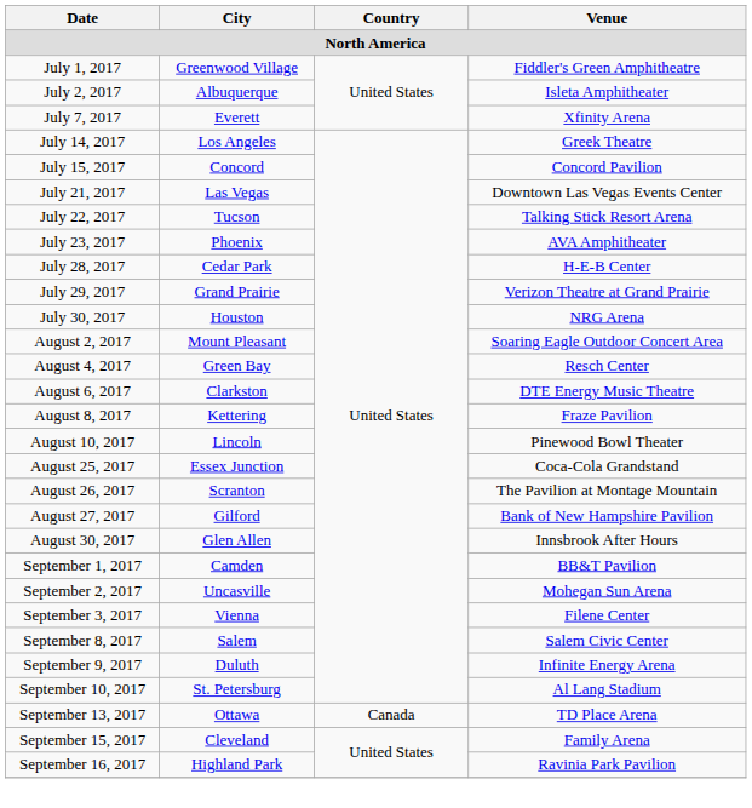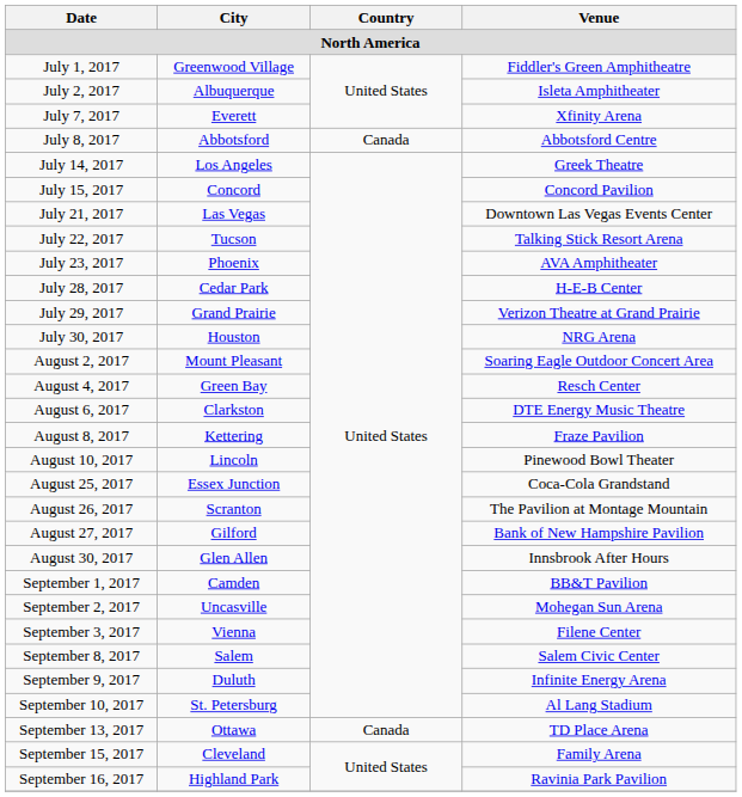+ row: July 8, 2017 | Abbotsford | Canada | Abbotsford Centre
